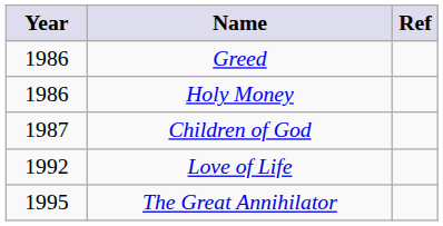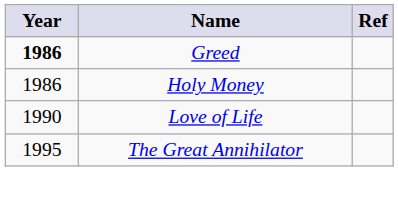Greed | Year: normal -> bold
- row: 1987 | Children of God
Love of Life | Year: 1992 -> 1990
